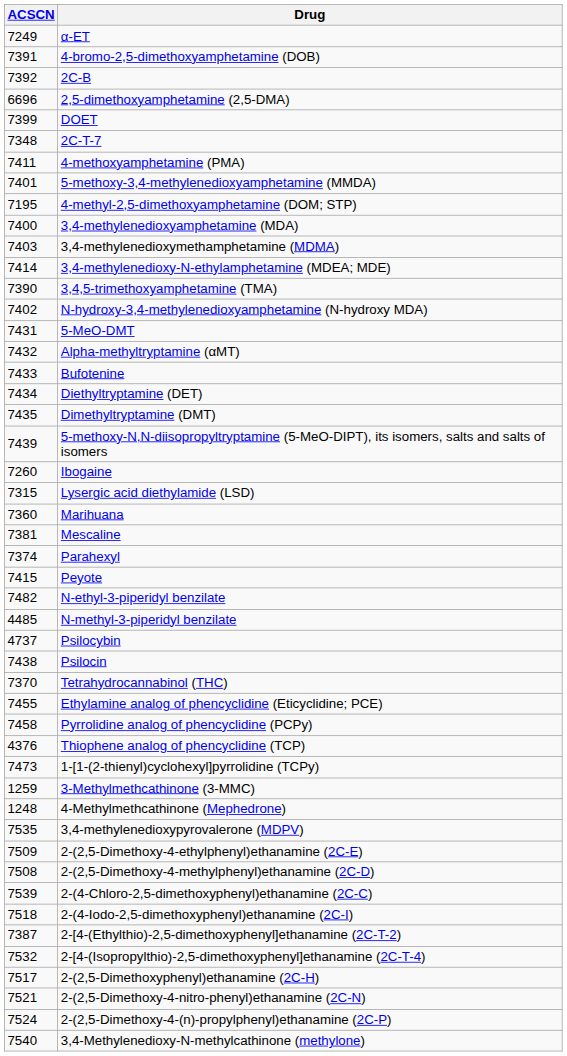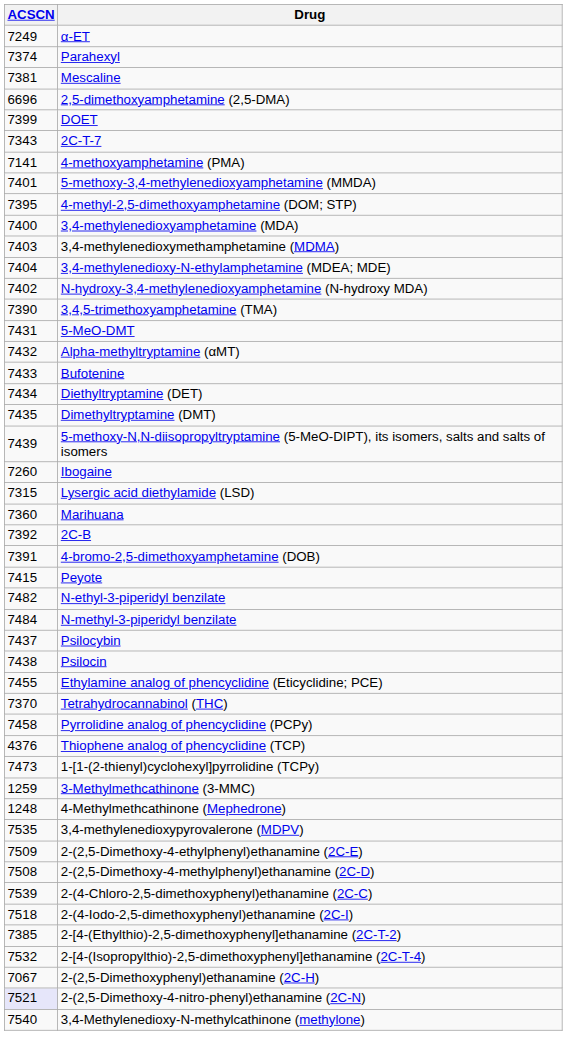rows swapped: 4-bromo-2,5-dimethoxyamphetamine (DOB) <-> Parahexyl
rows swapped: 2C-B <-> Mescaline
2C-T-7 | ACSCN: 7348 -> 7343
4-methoxyamphetamine (PMA) | ACSCN: 7411 -> 7141
4-methyl-2,5-dimethoxyamphetamine (DOM; STP) | ACSCN: 7195 -> 7395
3,4-methylenedioxy-N-ethylamphetamine (MDEA; MDE) | ACSCN: 7414 -> 7404
rows swapped: N-hydroxy-3,4-methylenedioxyamphetamine (N-hydroxy MDA) <-> 3,4,5-trimethoxyamphetamine (TMA)
N-methyl-3-piperidyl benzilate | ACSCN: 4485 -> 7484
Psilocybin | ACSCN: 4737 -> 7437
rows swapped: Tetrahydrocannabinol (THC) <-> Ethylamine analog of phencyclidine (Eticyclidine; PCE)
2-[4-(Ethylthio)-2,5-dimethoxyphenyl]ethanamine (2C-T-2) | ACSCN: 7387 -> 7385
2-(2,5-Dimethoxyphenyl)ethanamine (2C-H) | ACSCN: 7517 -> 7067
2-(2,5-Dimethoxy-4-nitro-phenyl)ethanamine (2C-N) | ACSCN: no background -> lavender background
- row: 7524 | 2-(2,5-Dimethoxy-4-(n)-propylphenyl)ethanamine (2C-P)
